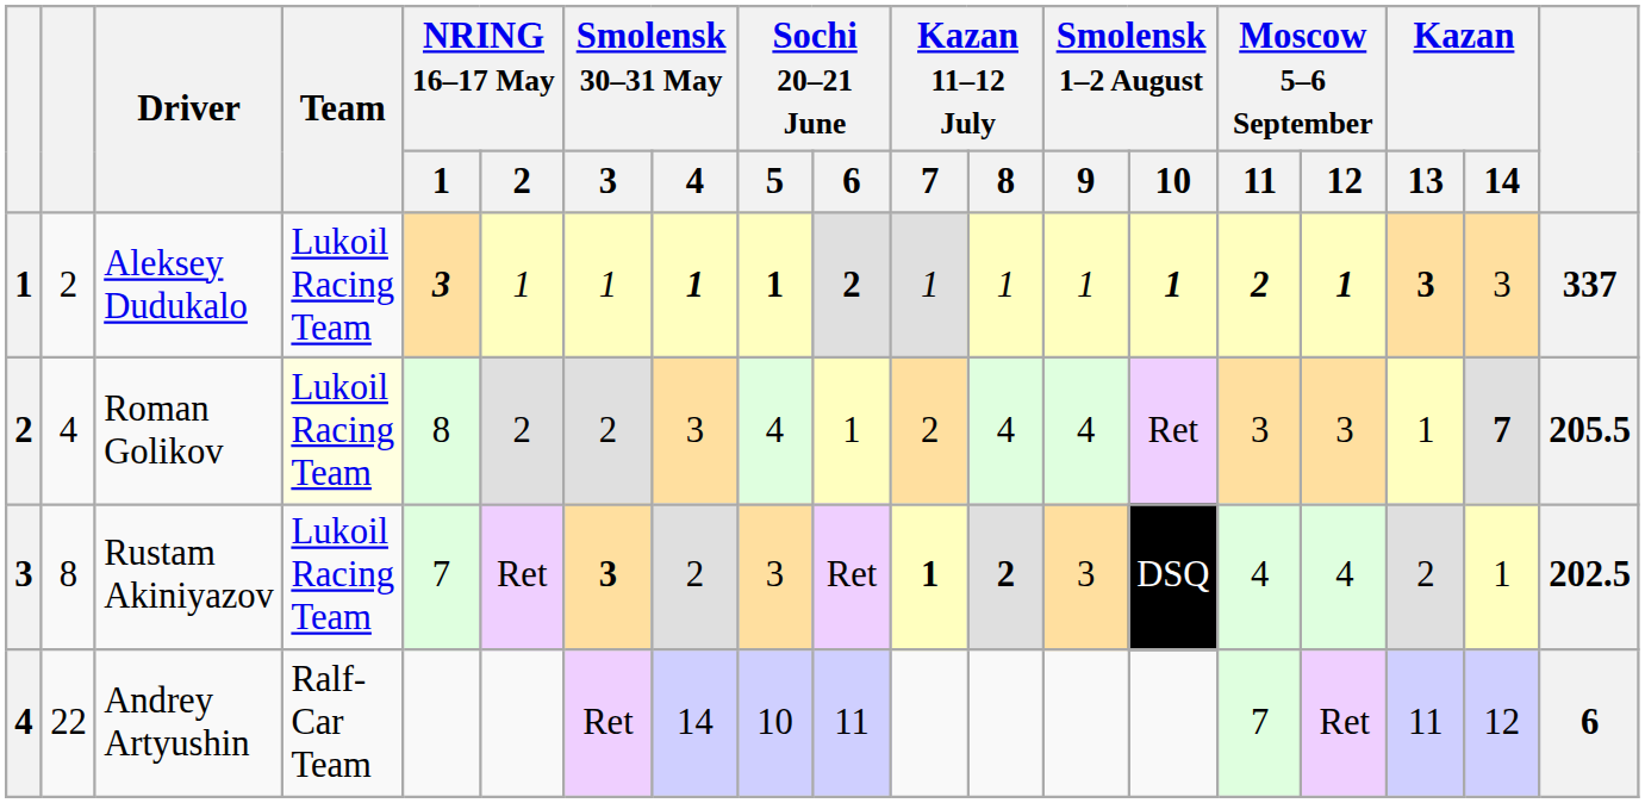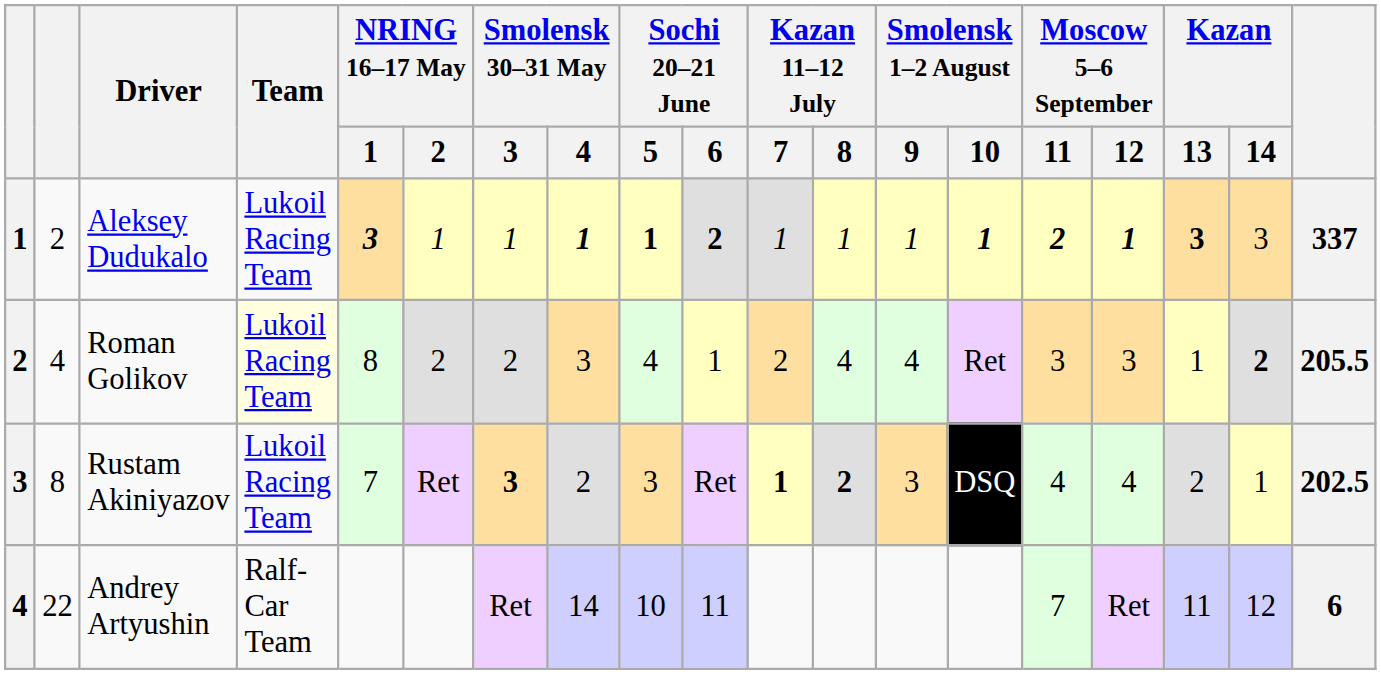Roman Golikov | Kazan / 14: 7 -> 2
